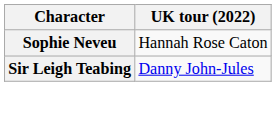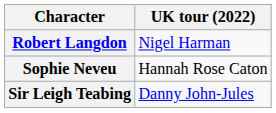+ row: Robert Langdon | Nigel Harman
